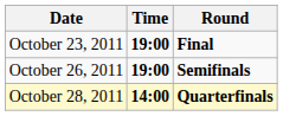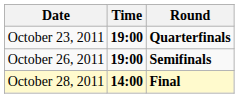October 23, 2011 | Round: Final -> Quarterfinals
October 28, 2011 | Round: Quarterfinals -> Final
